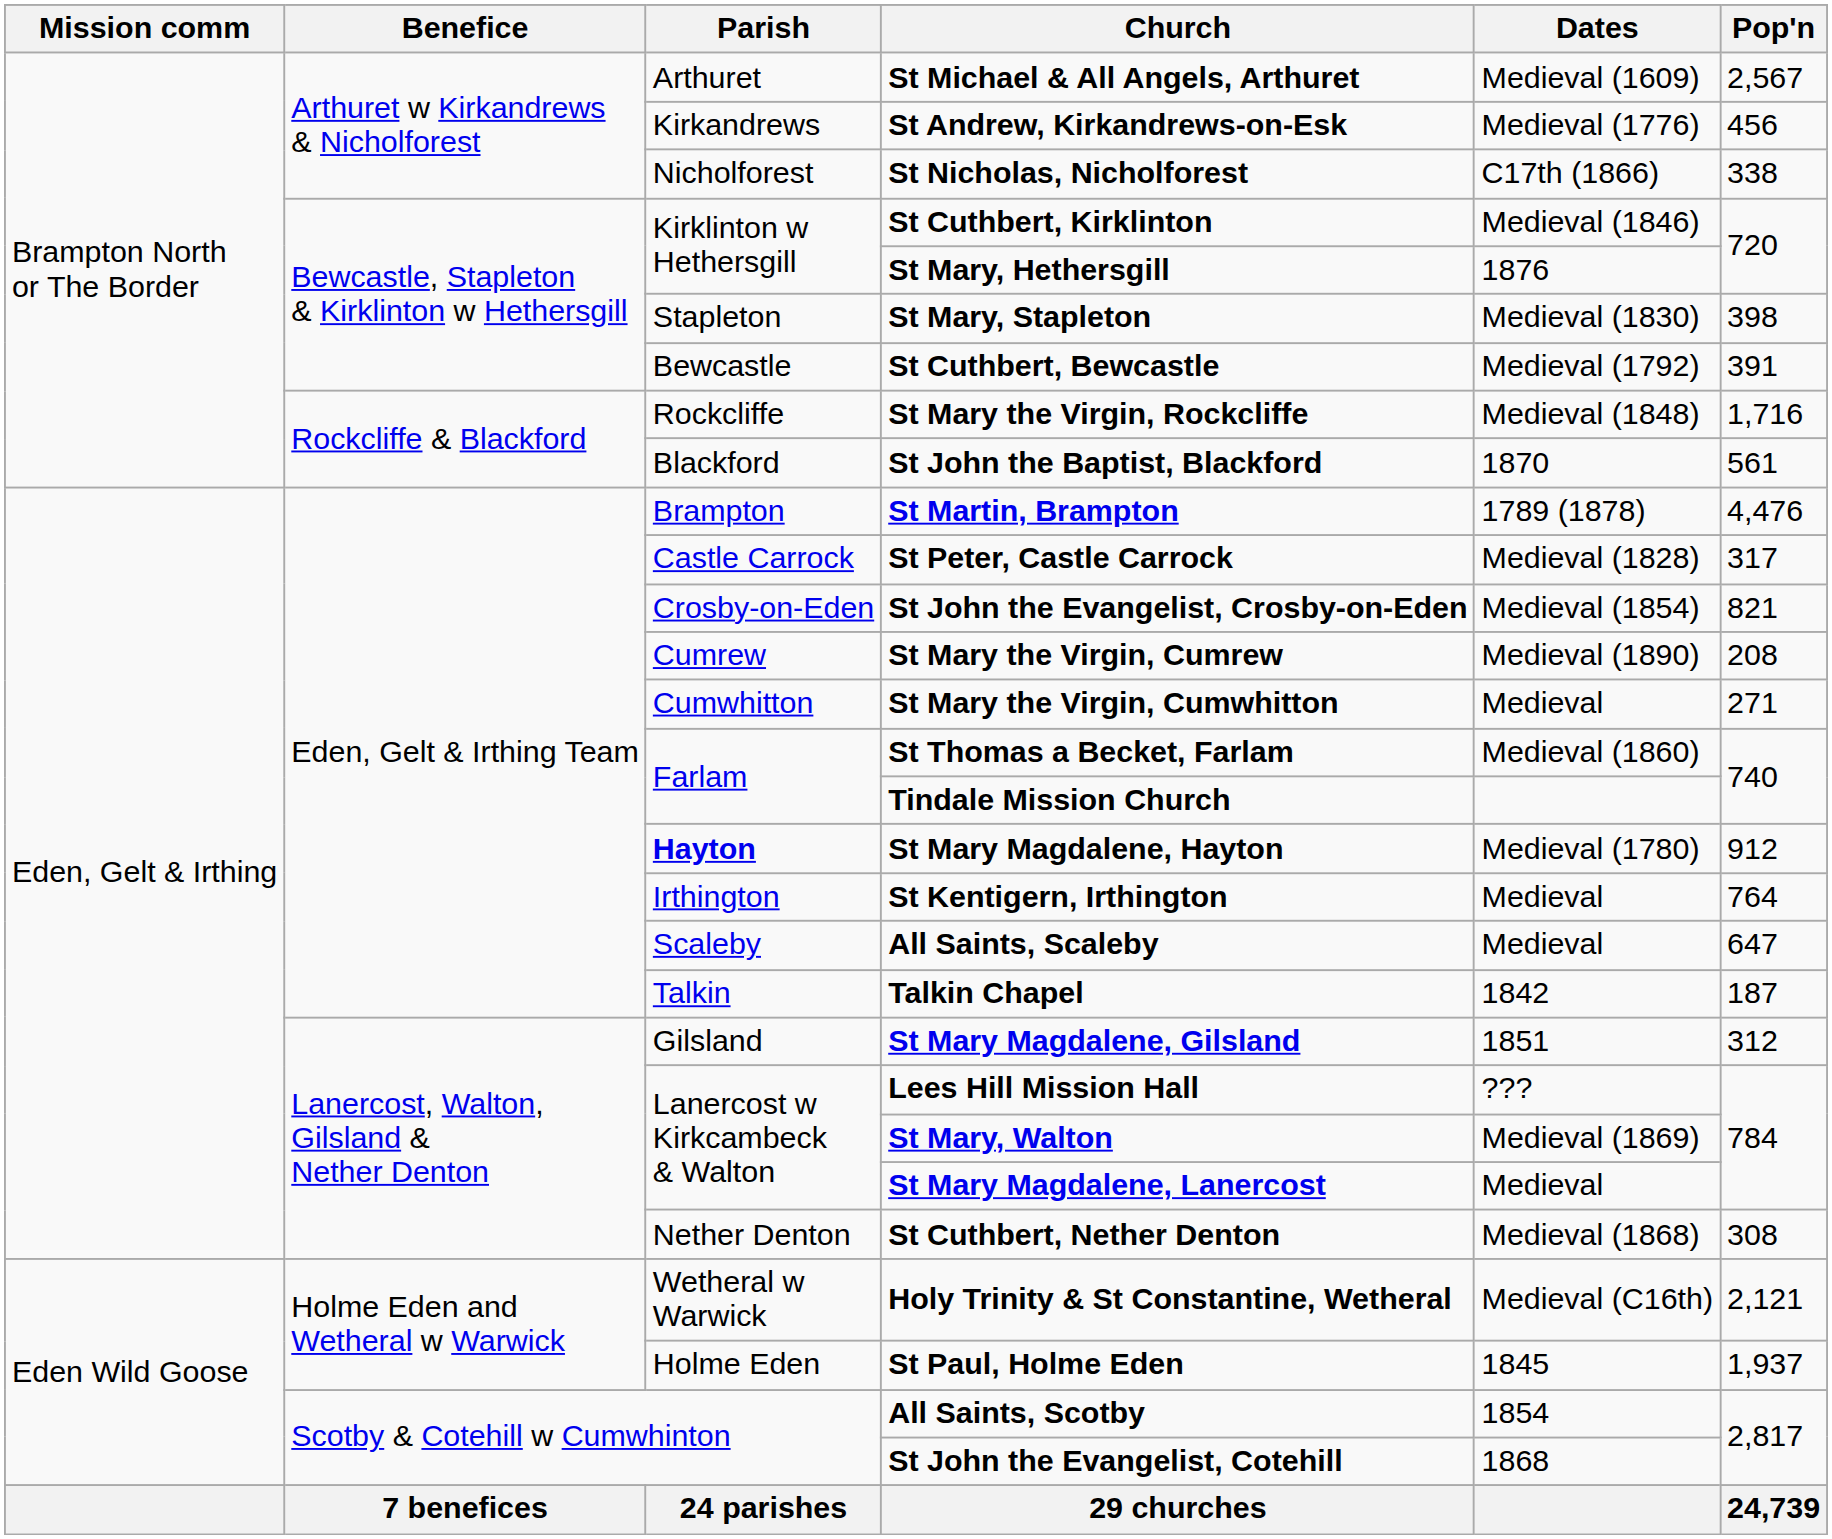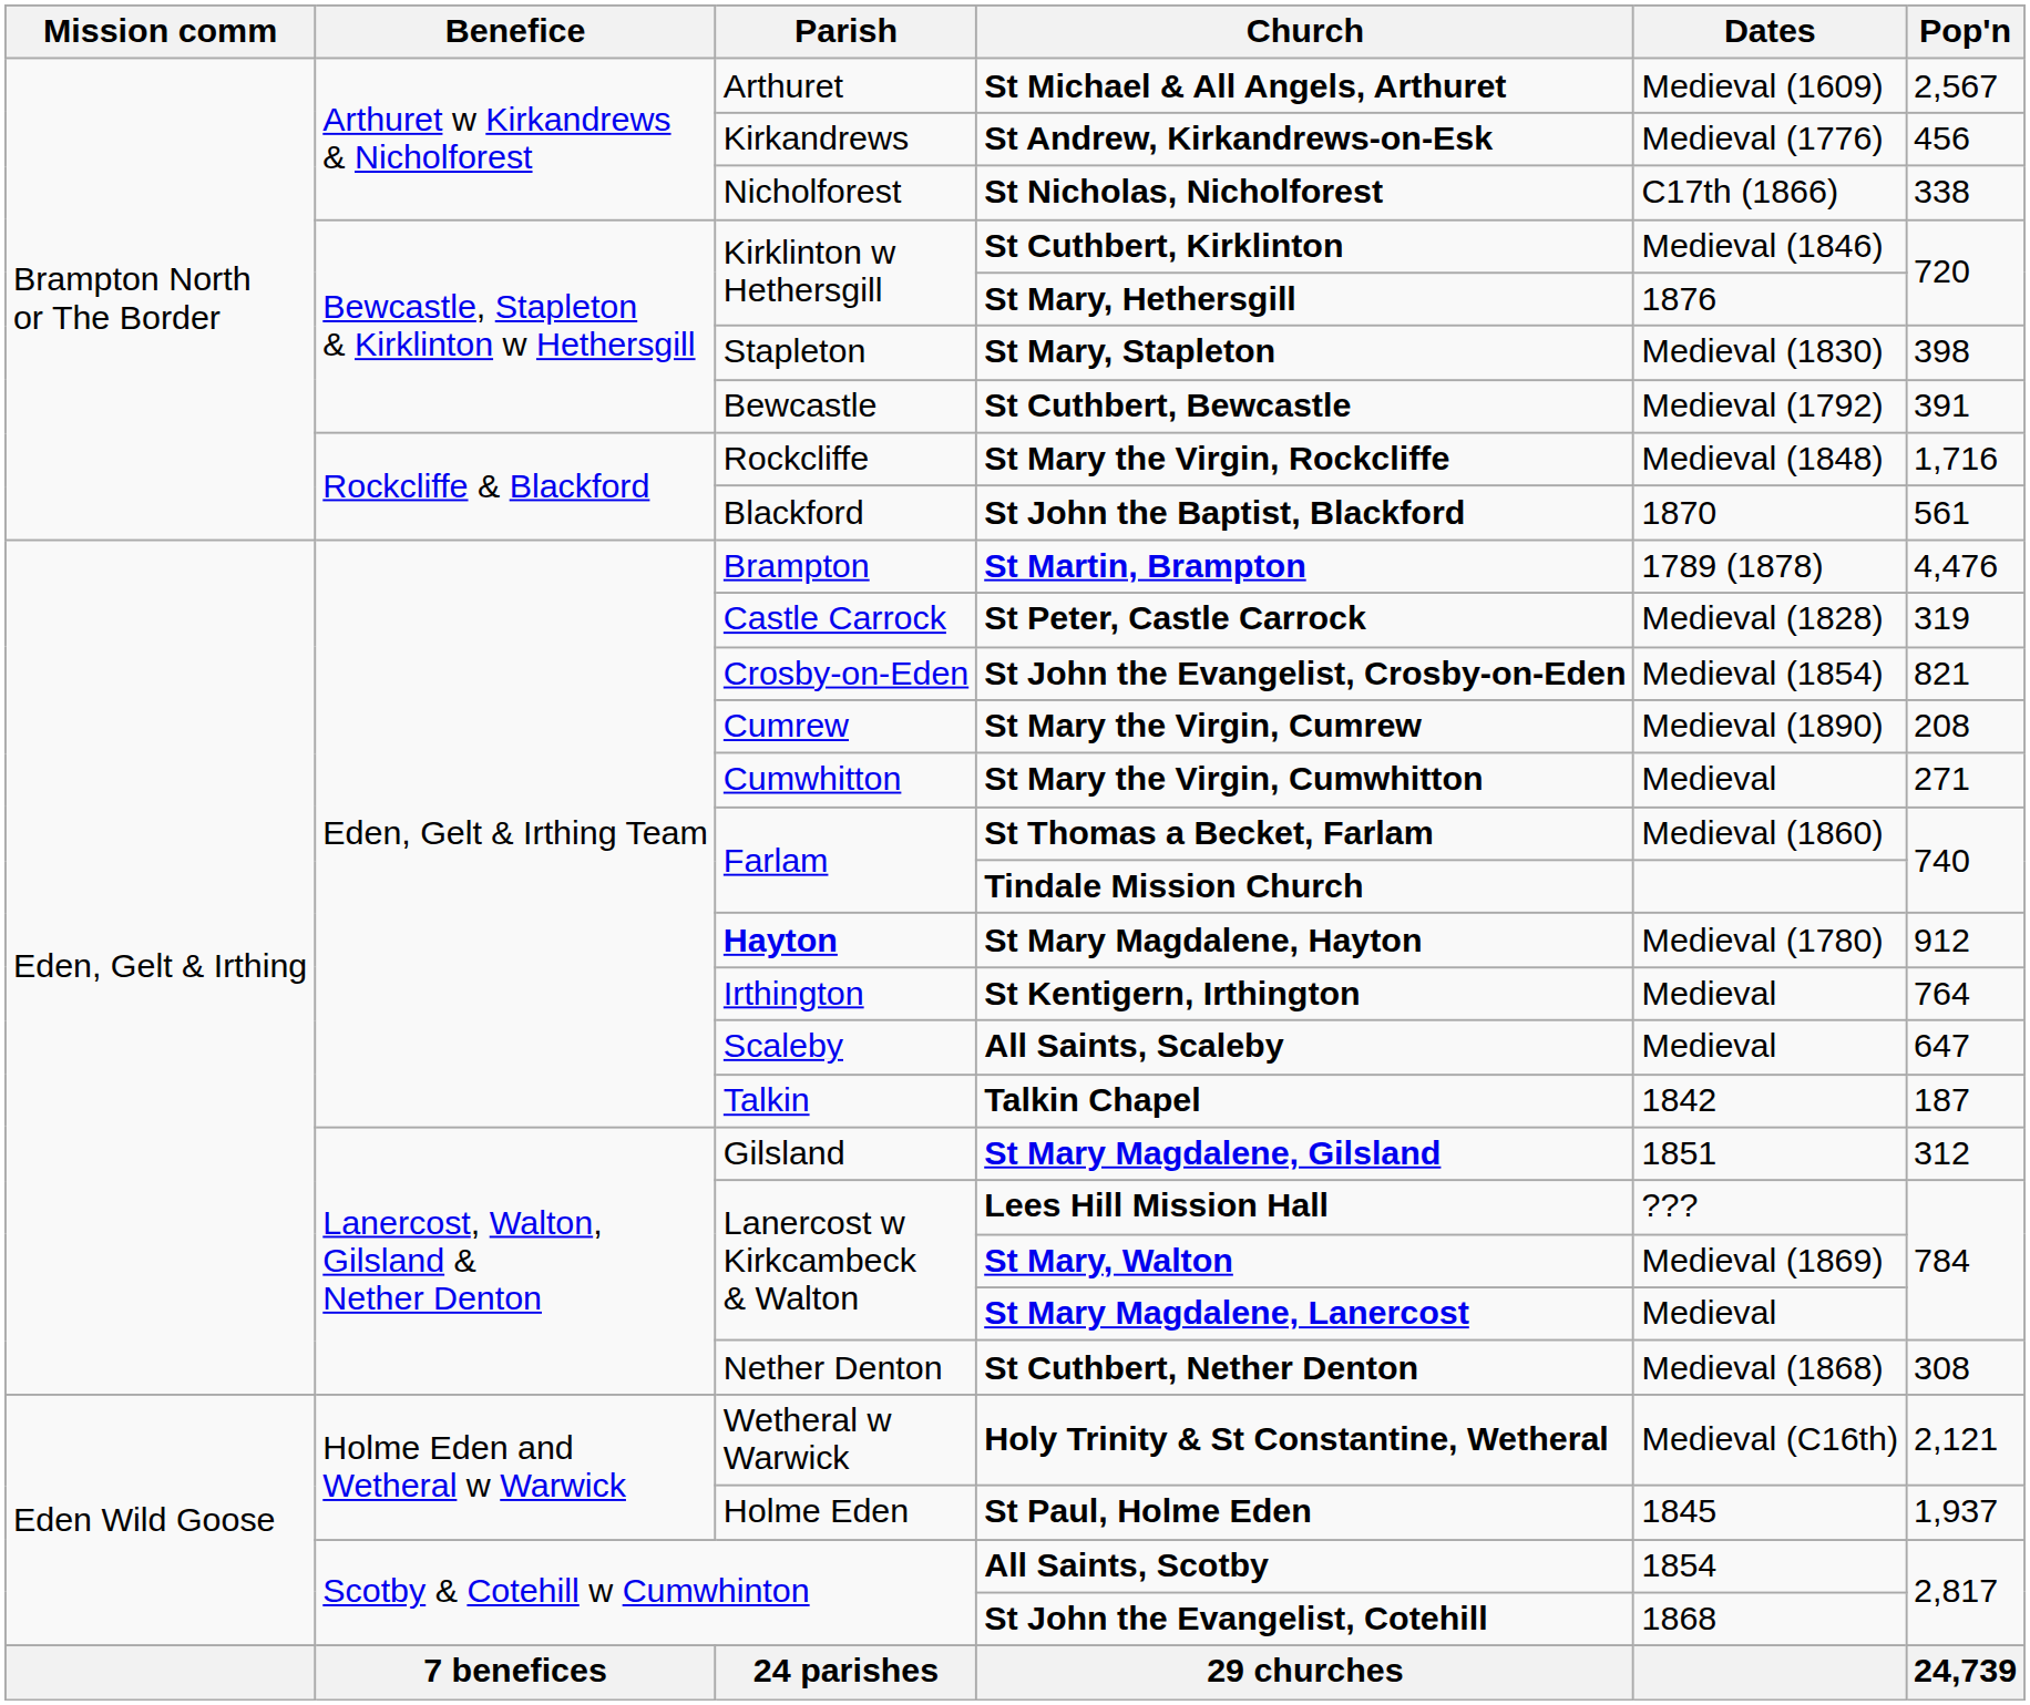St Peter, Castle Carrock | Pop'n: 317 -> 319
